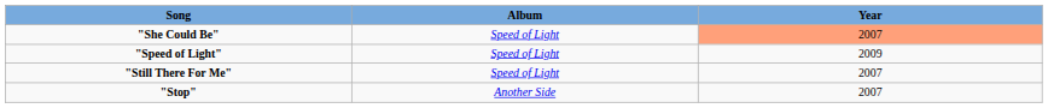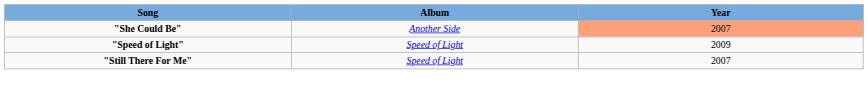"She Could Be" | Album: Speed of Light -> Another Side
- row: "Stop" | Another Side | 2007
